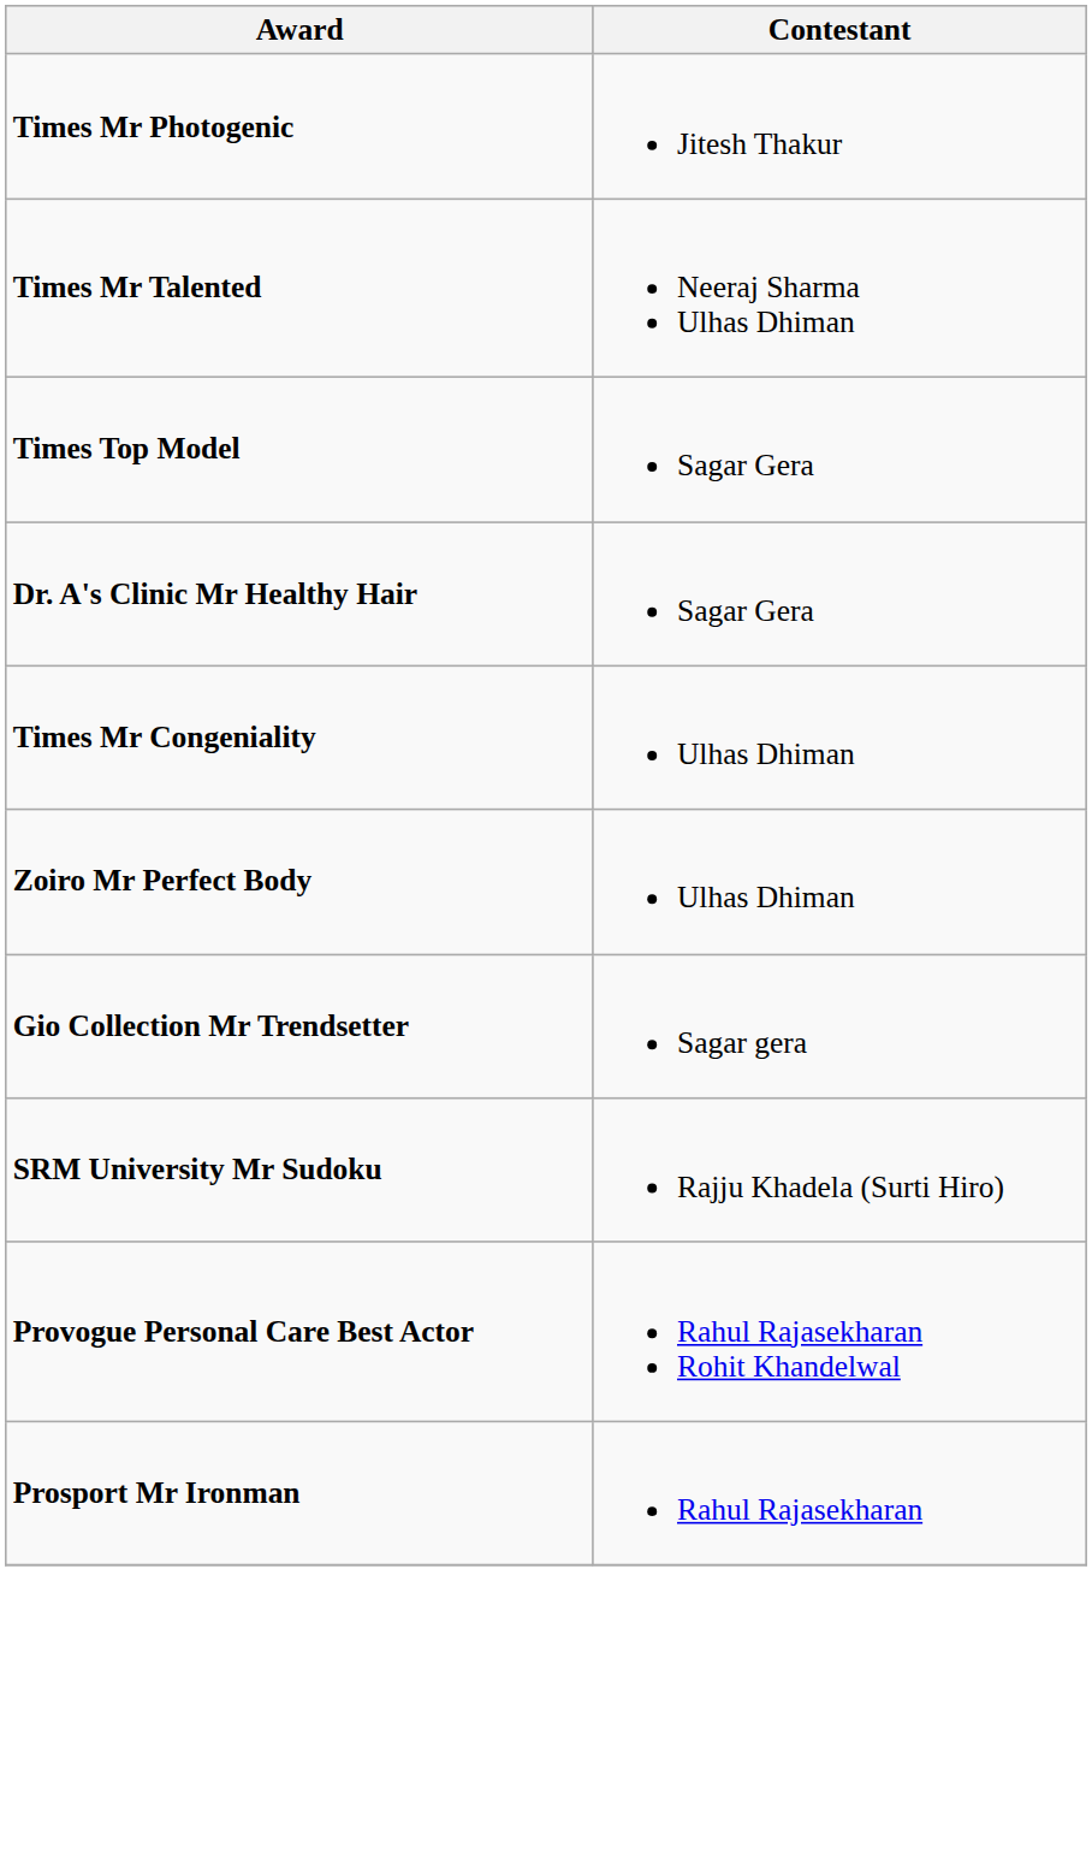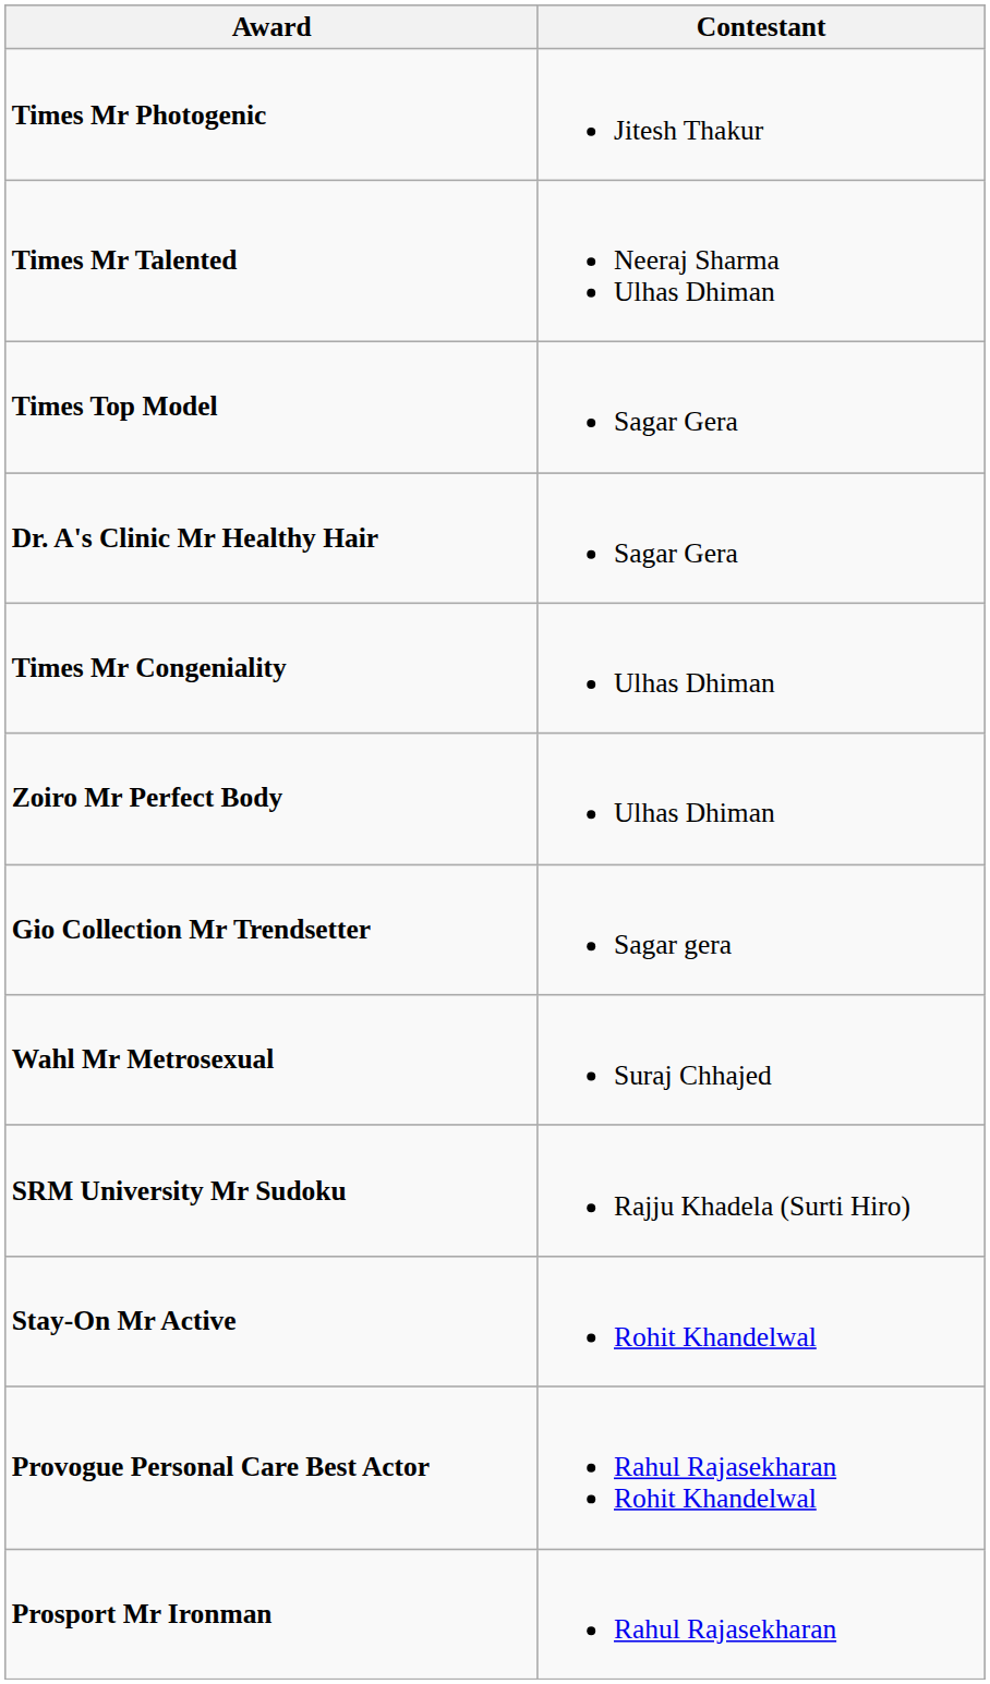+ row: Wahl Mr Metrosexual | Suraj Chhajed
+ row: Stay-On Mr Active | Rohit Khandelwal
